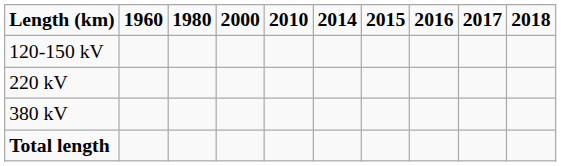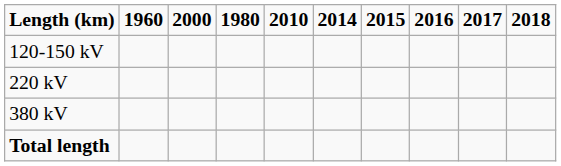columns swapped: 1980 <-> 2000
